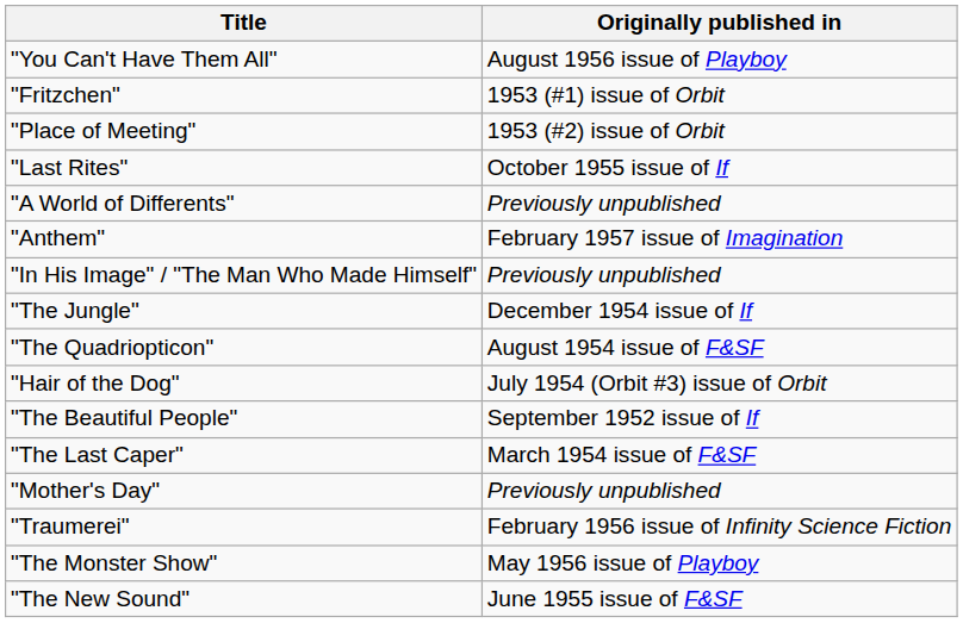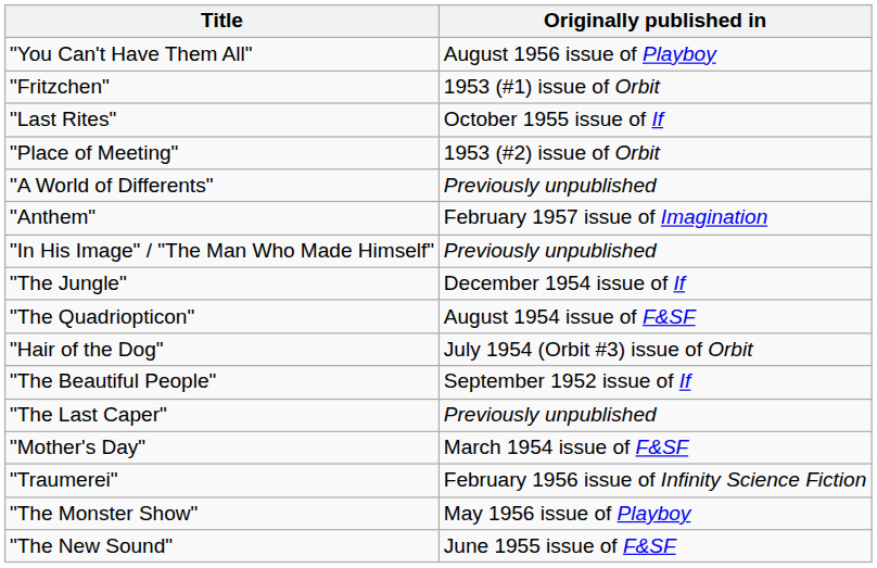rows swapped: "Last Rites" <-> "Place of Meeting"
"The Last Caper" | Originally published in: March 1954 issue of F&SF -> Previously unpublished
"Mother's Day" | Originally published in: Previously unpublished -> March 1954 issue of F&SF
